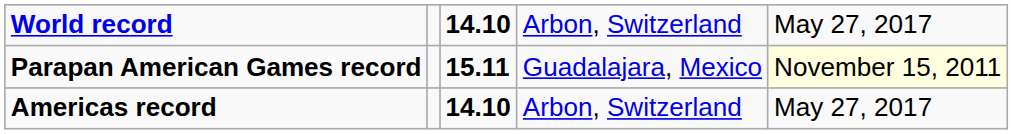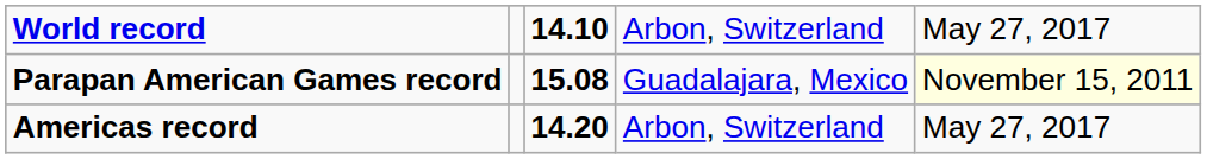Parapan American Games record | column 3: 15.11 -> 15.08
Americas record | column 3: 14.10 -> 14.20
